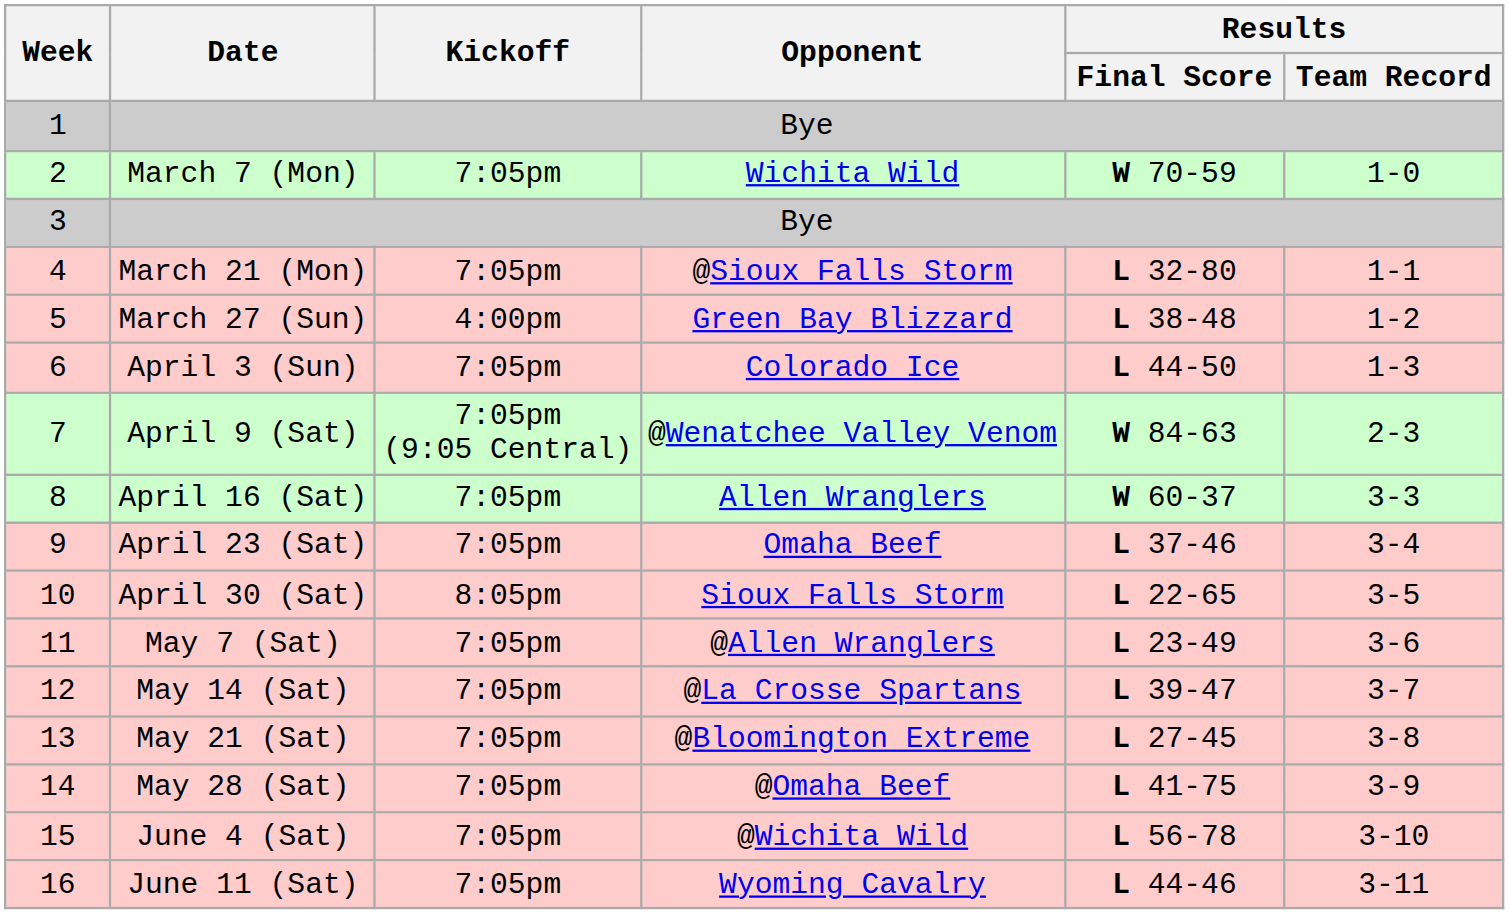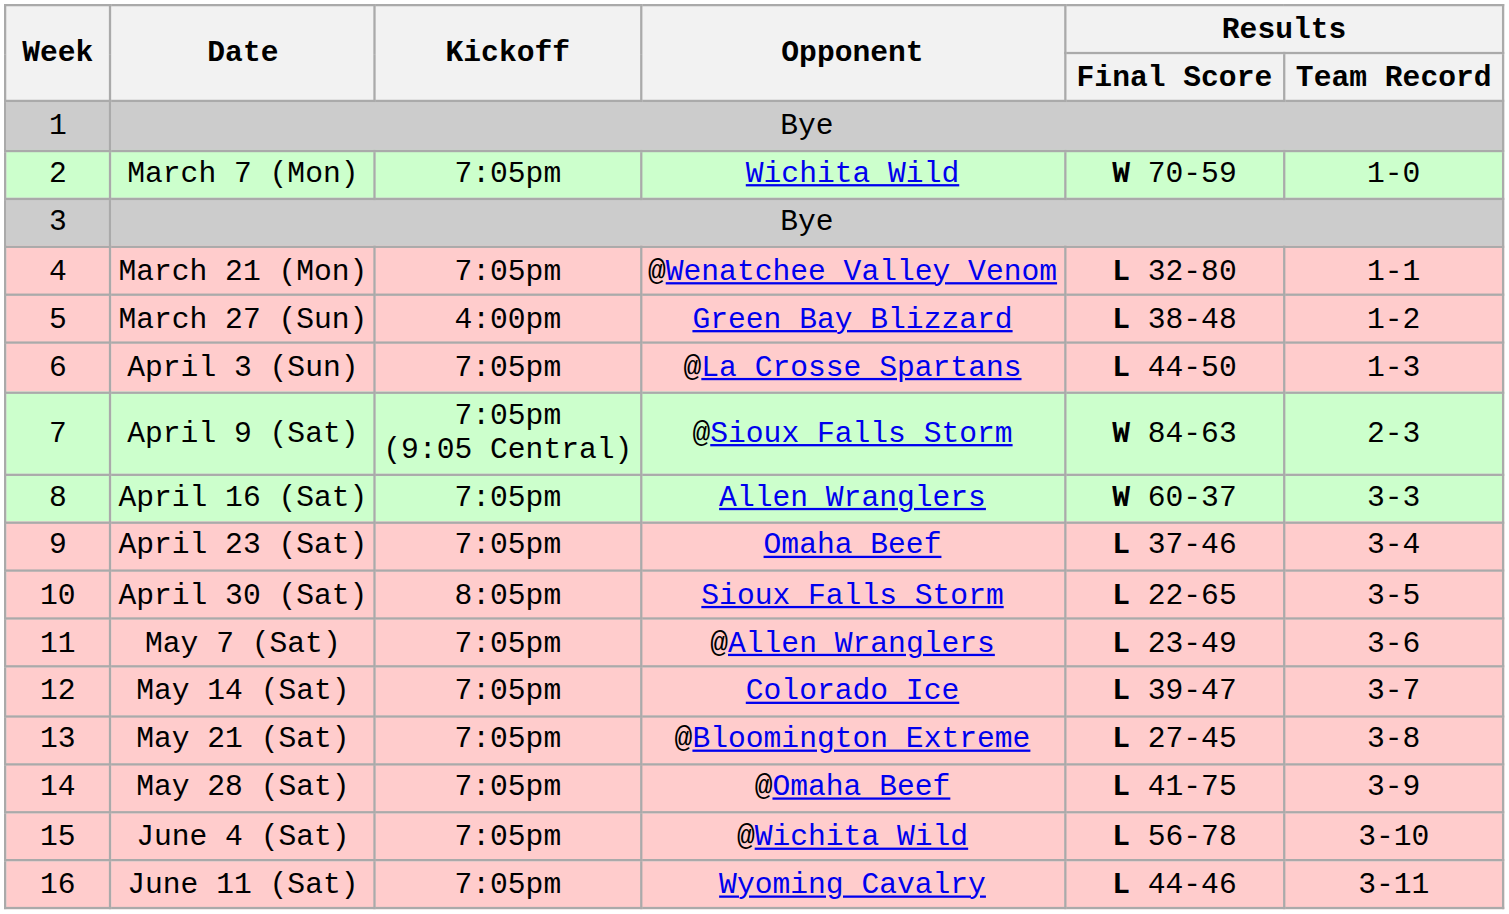March 21 (Mon) | Opponent: @Sioux Falls Storm -> @Wenatchee Valley Venom
April 3 (Sun) | Opponent: Colorado Ice -> @La Crosse Spartans
April 9 (Sat) | Opponent: @Wenatchee Valley Venom -> @Sioux Falls Storm
May 14 (Sat) | Opponent: @La Crosse Spartans -> Colorado Ice
